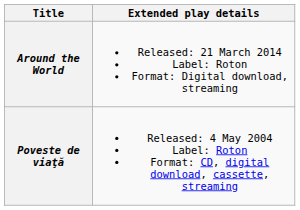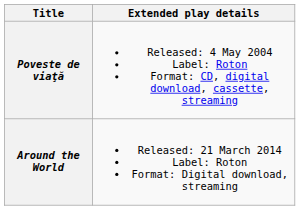rows swapped: Poveste de viaţă <-> Around the World
